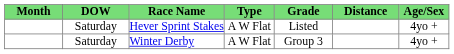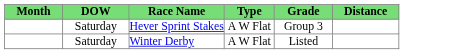- column: Age/Sex | 4yo + | 4yo +
Hever Sprint Stakes | Grade: Listed -> Group 3
Winter Derby | Grade: Group 3 -> Listed
